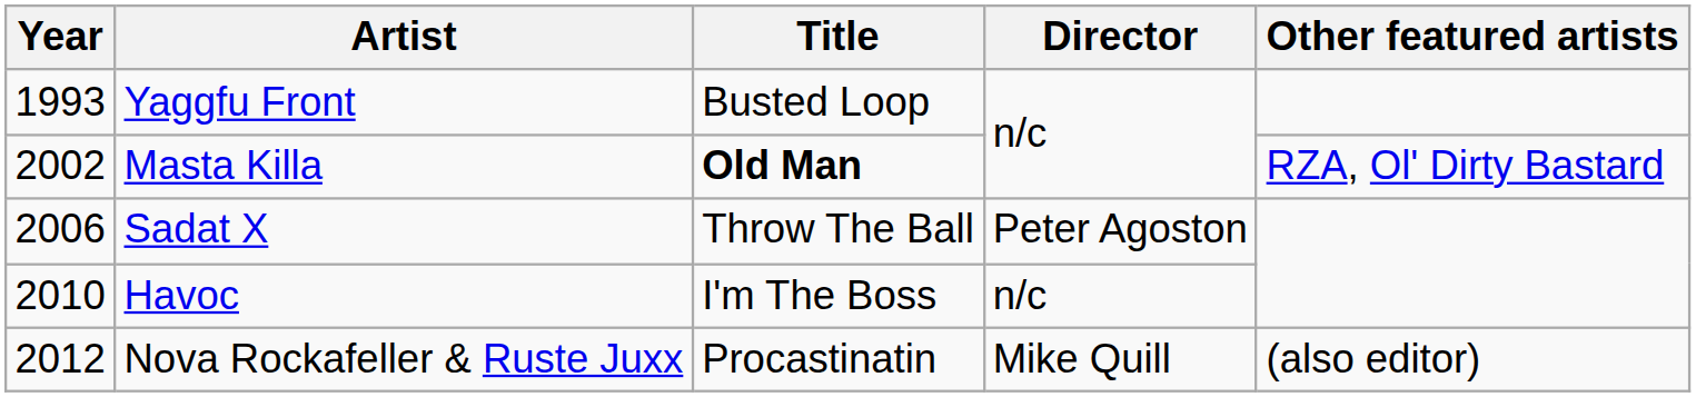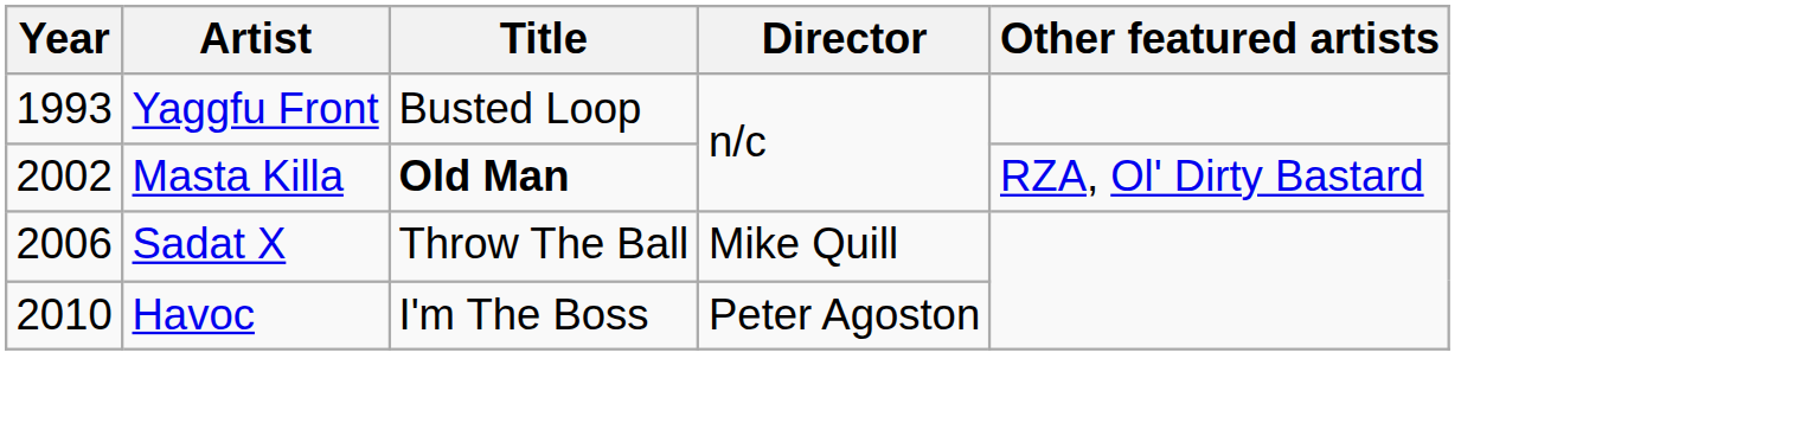Sadat X | Director: Peter Agoston -> Mike Quill
Havoc | Director: n/c -> Peter Agoston
- row: 2012 | Nova Rockafeller & Ruste Juxx | Procastinatin | Mike Quill | (also editor)
